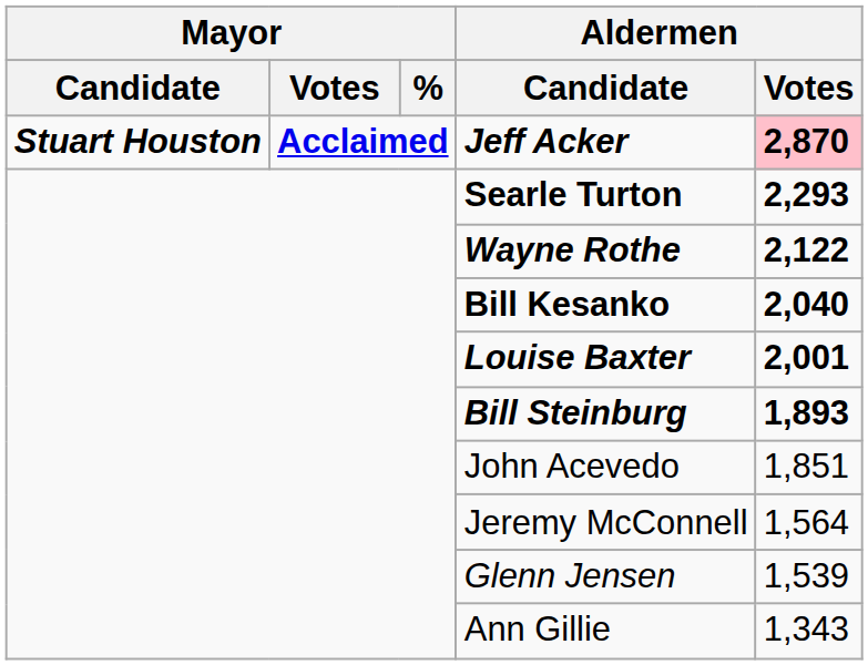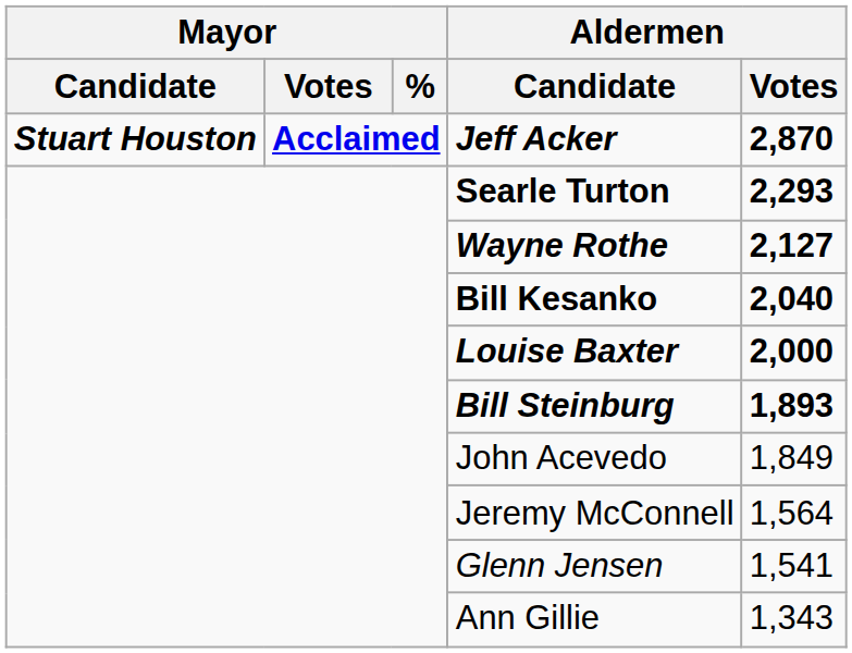Jeff Acker | Aldermen / Votes: pink background -> no background
Wayne Rothe | Aldermen / Votes: 2,122 -> 2,127
Louise Baxter | Aldermen / Votes: 2,001 -> 2,000
John Acevedo | Aldermen / Votes: 1,851 -> 1,849
Glenn Jensen | Aldermen / Votes: 1,539 -> 1,541
